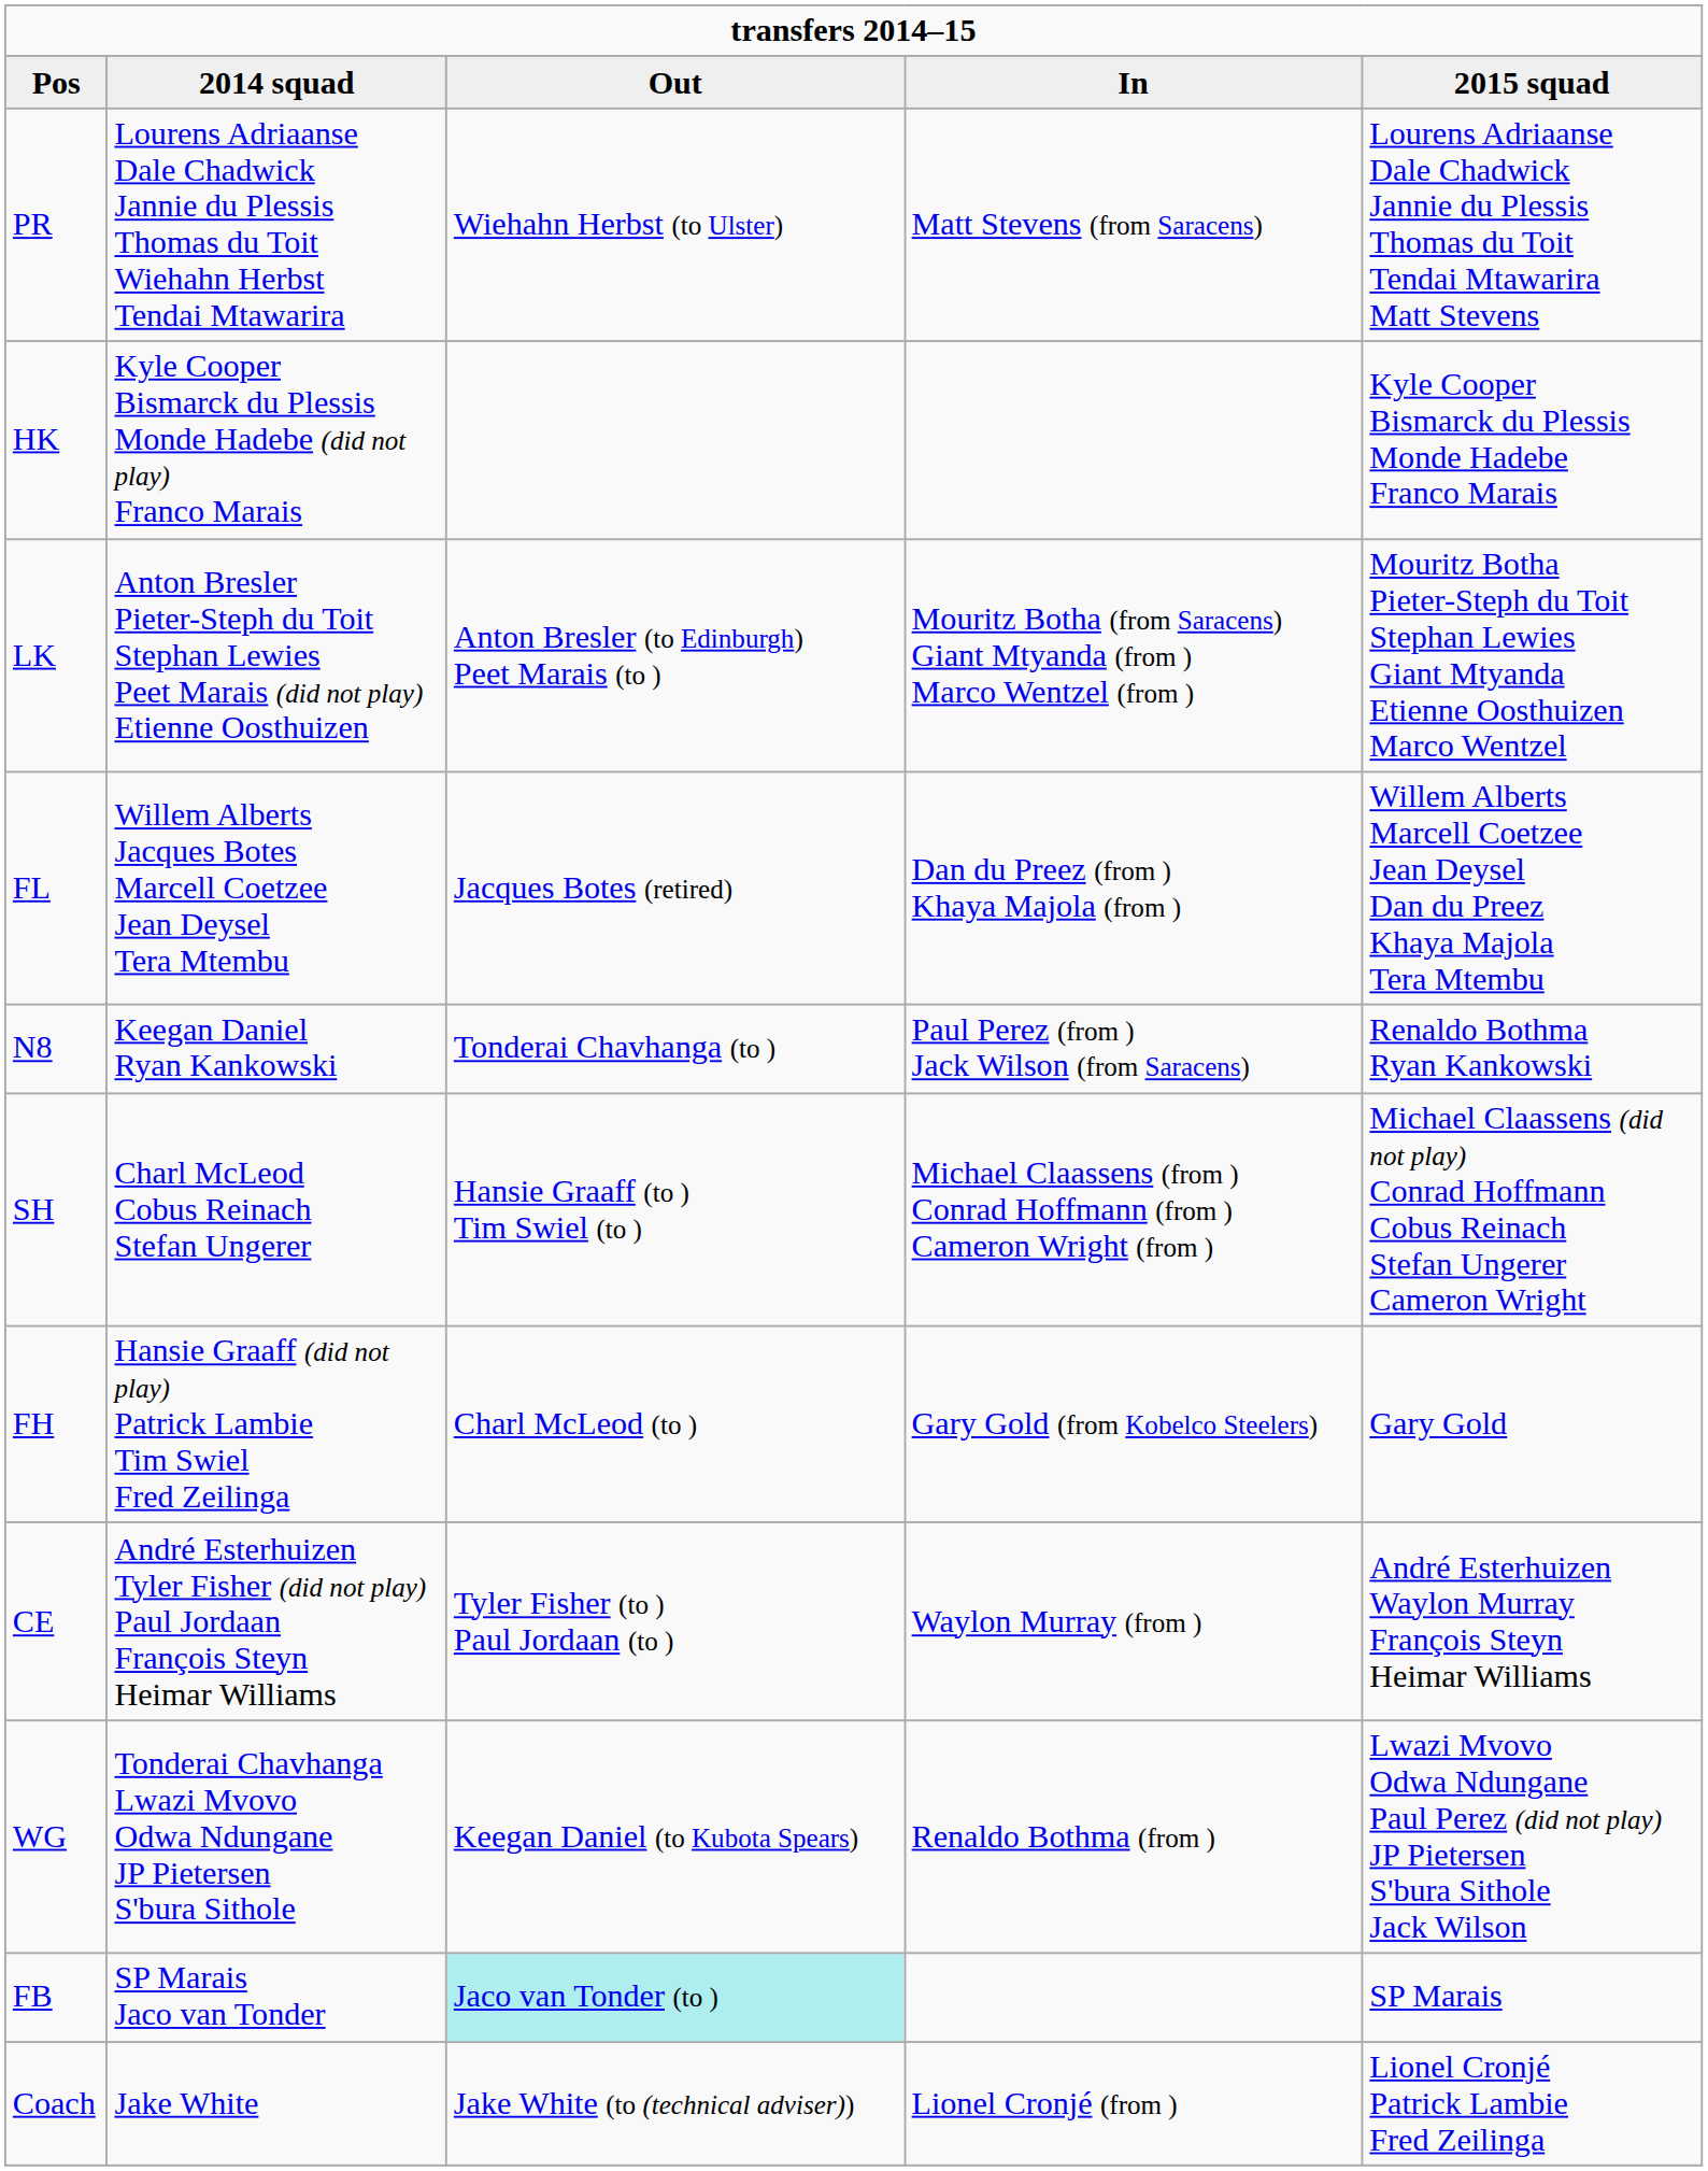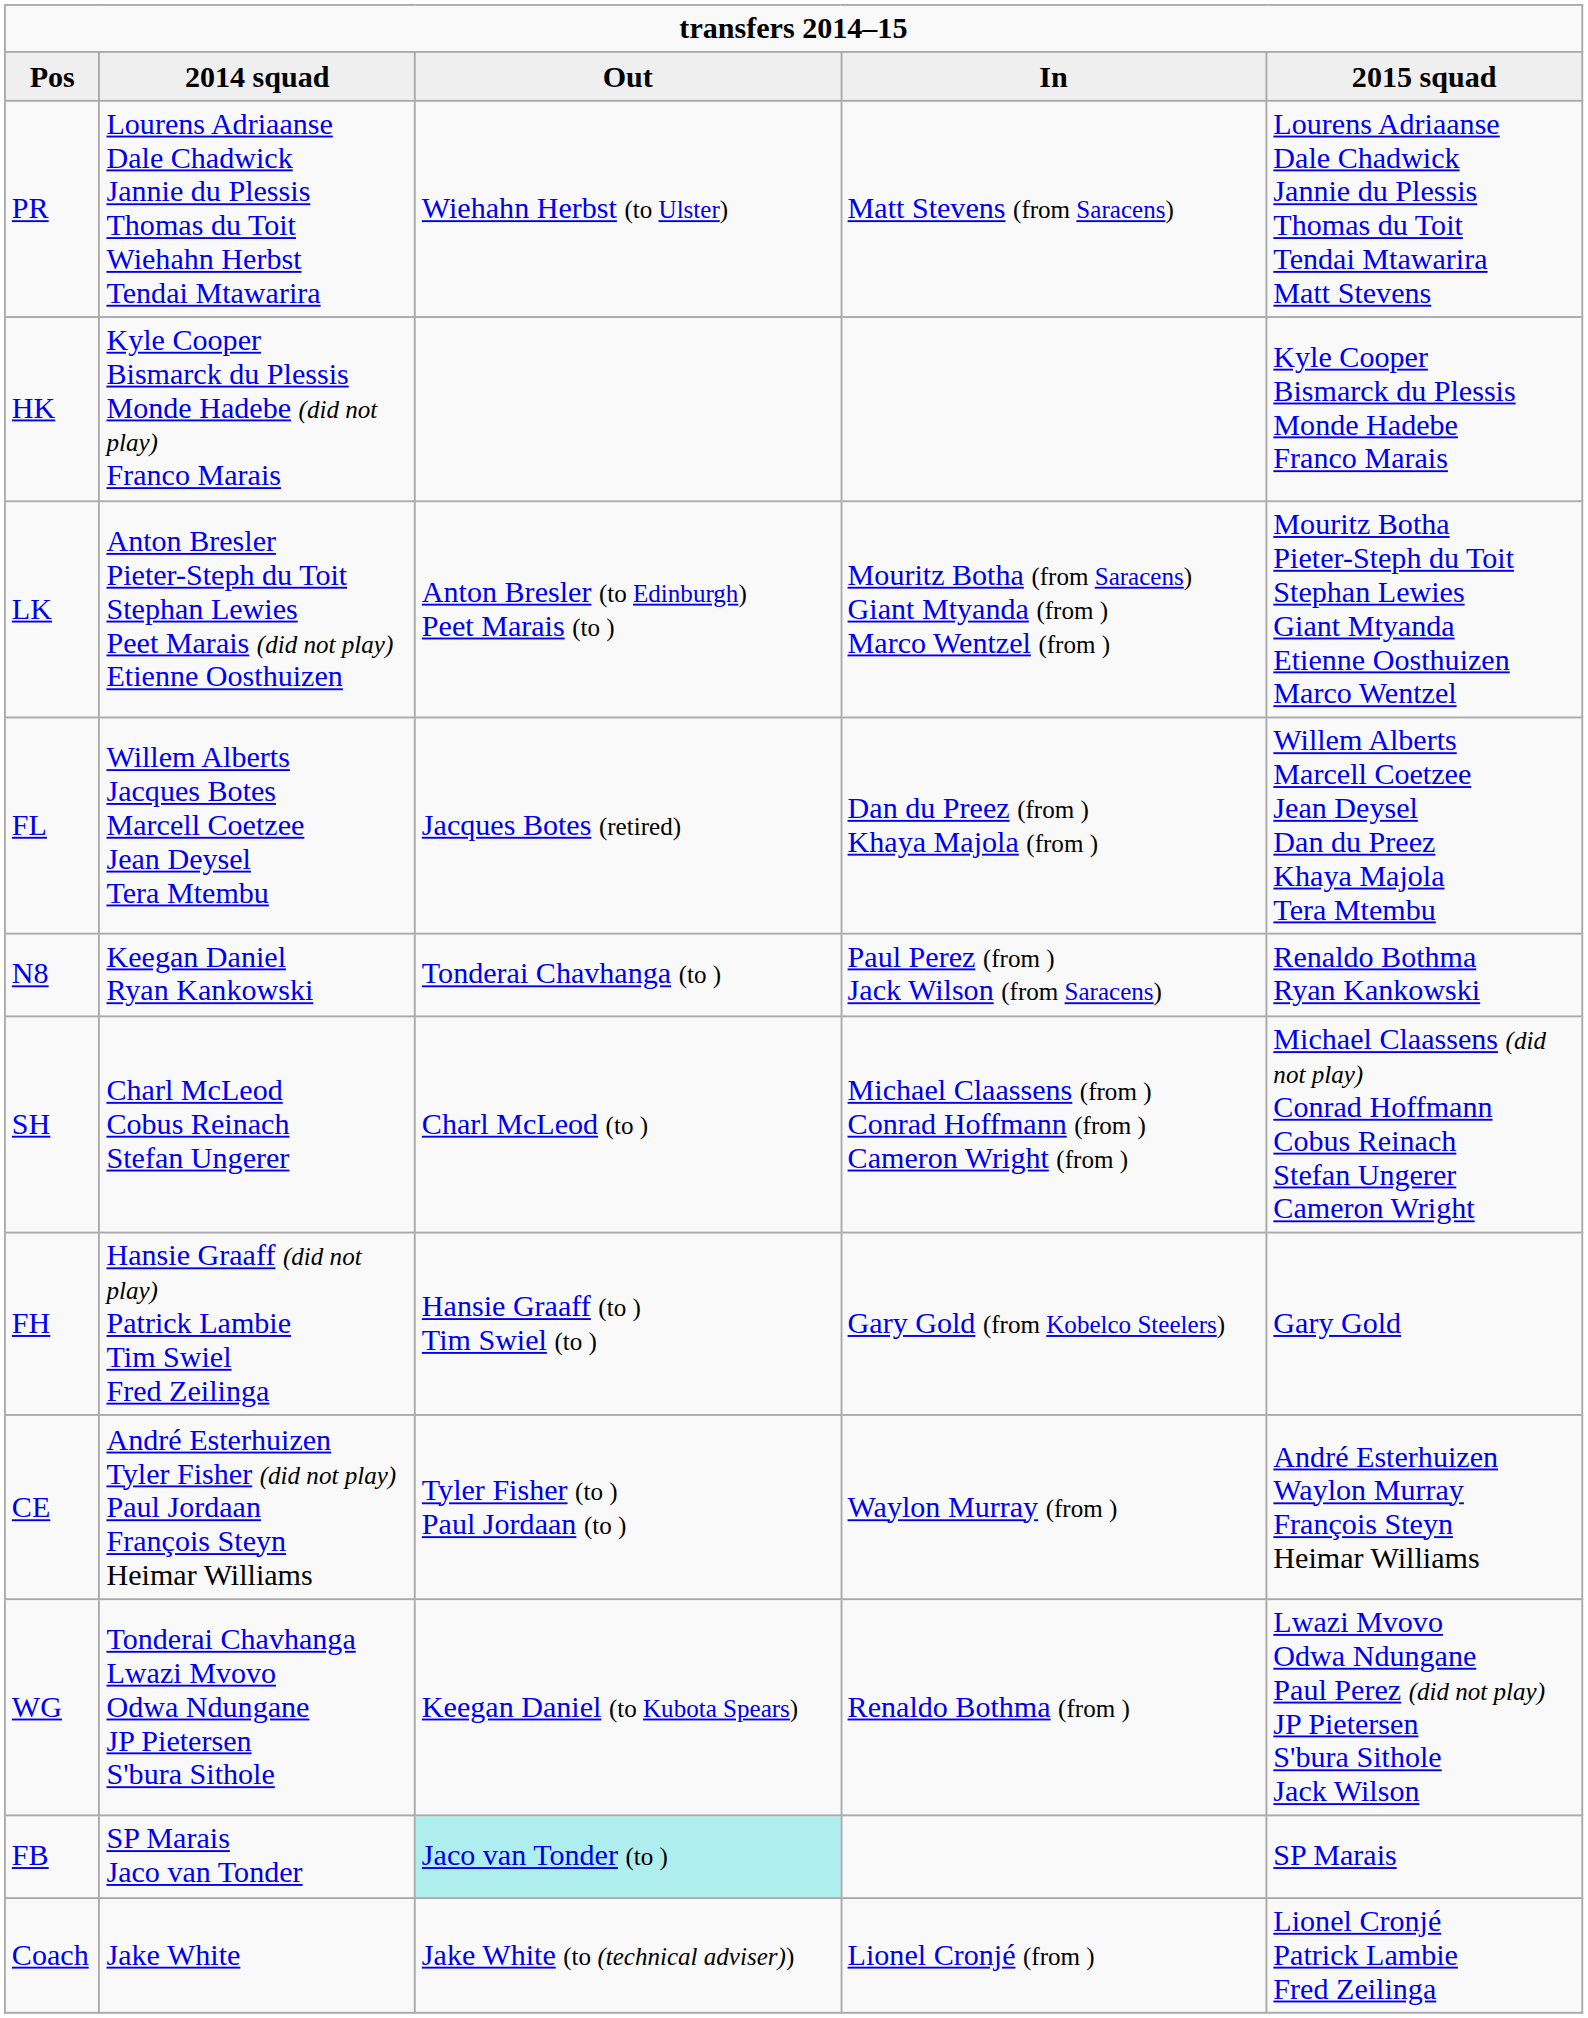SH | Out: Hansie Graaff (to ) Tim Swiel (to ) -> Charl McLeod (to )
FH | Out: Charl McLeod (to ) -> Hansie Graaff (to ) Tim Swiel (to )
